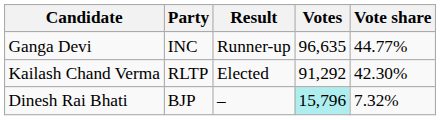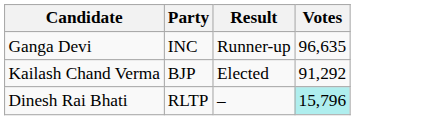- column: Vote share | 44.77% | 42.30% | 7.32%
Kailash Chand Verma | Party: RLTP -> BJP
Dinesh Rai Bhati | Party: BJP -> RLTP
